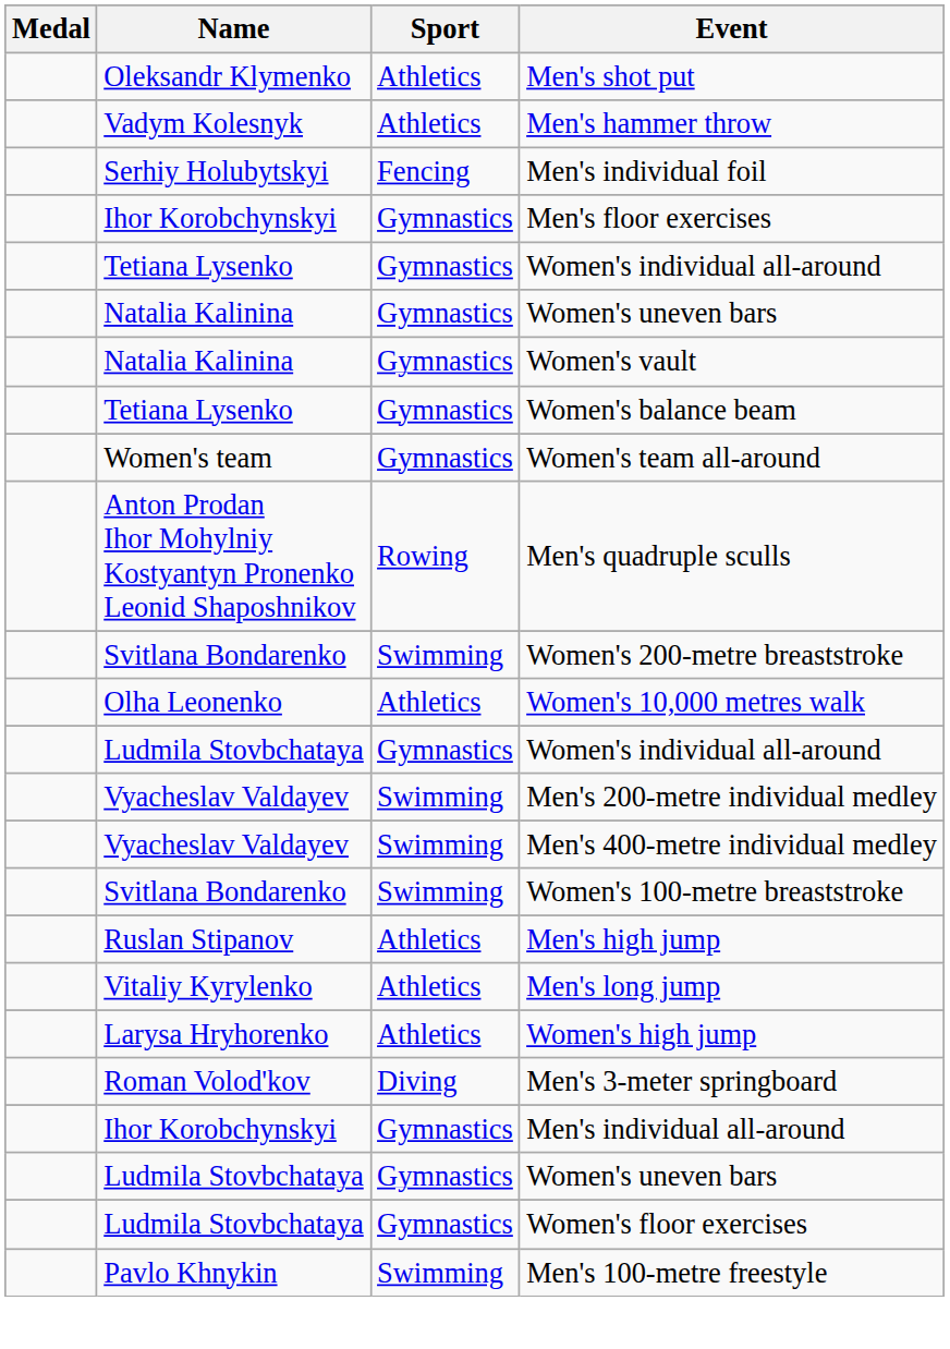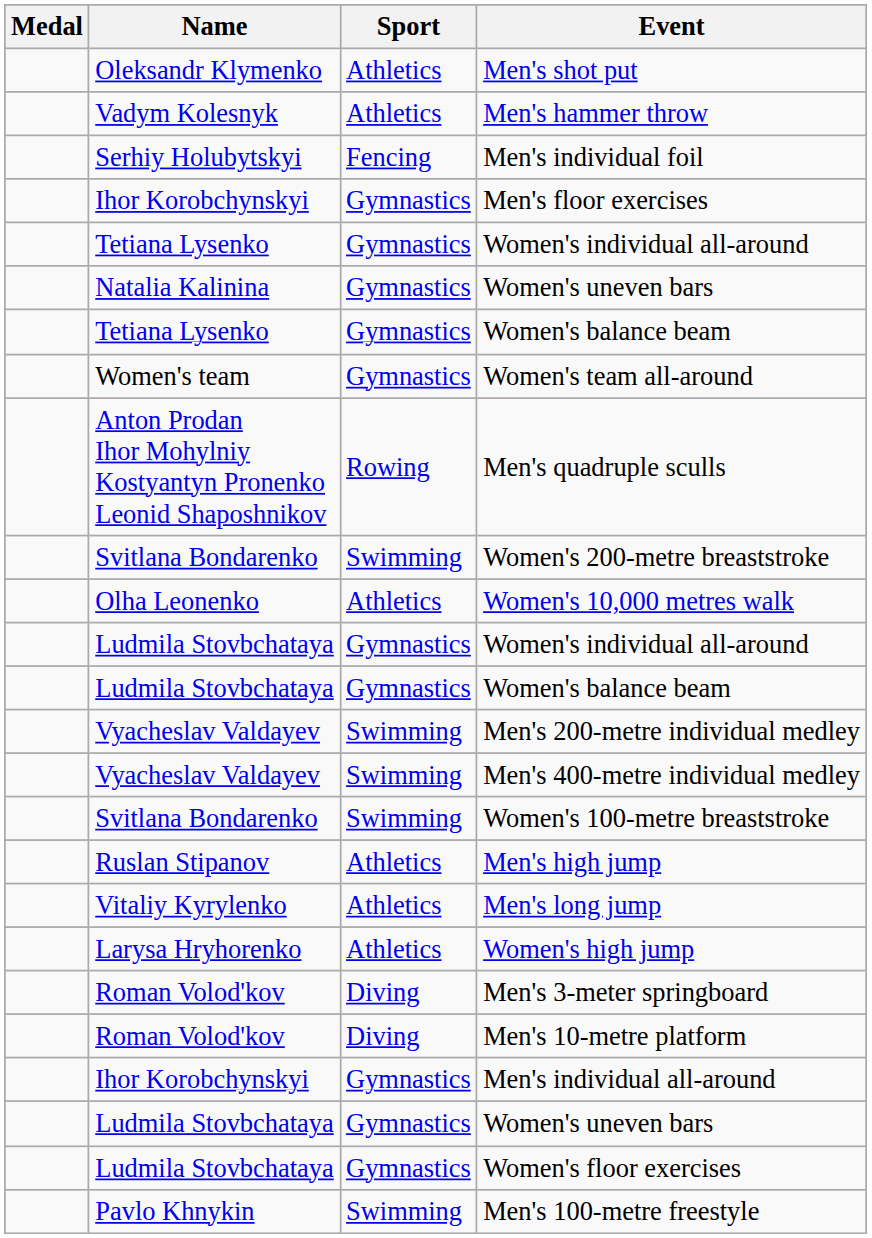- row: Natalia Kalinina | Gymnastics | Women's vault
+ row: Ludmila Stovbchataya | Gymnastics | Women's balance beam
+ row: Roman Volod'kov | Diving | Men's 10-metre platform
